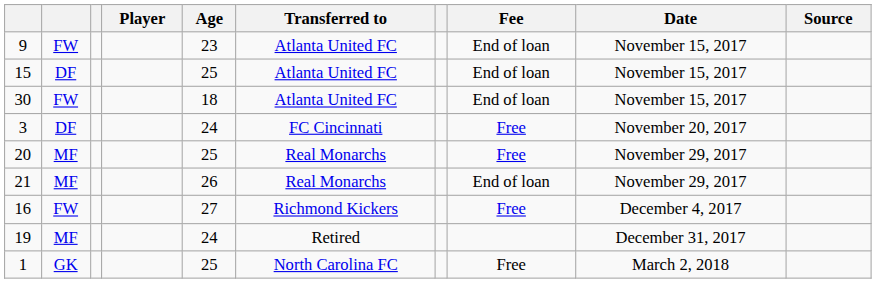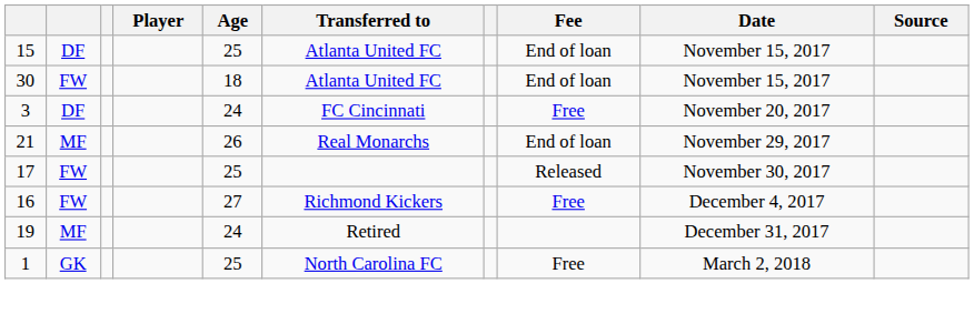- row: 9 | FW | 23 | Atlanta United FC | End of loan | November 15, 2017
- row: 20 | MF | 25 | Real Monarchs | Free | November 29, 2017
+ row: 17 | FW | 25 | Released | November 30, 2017
